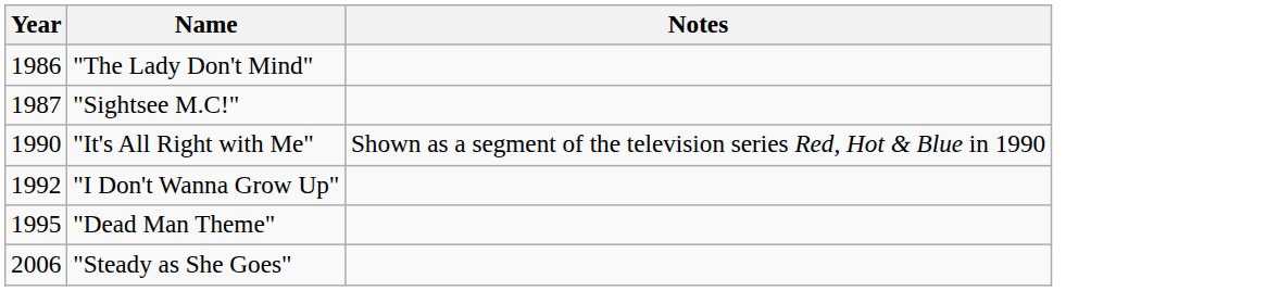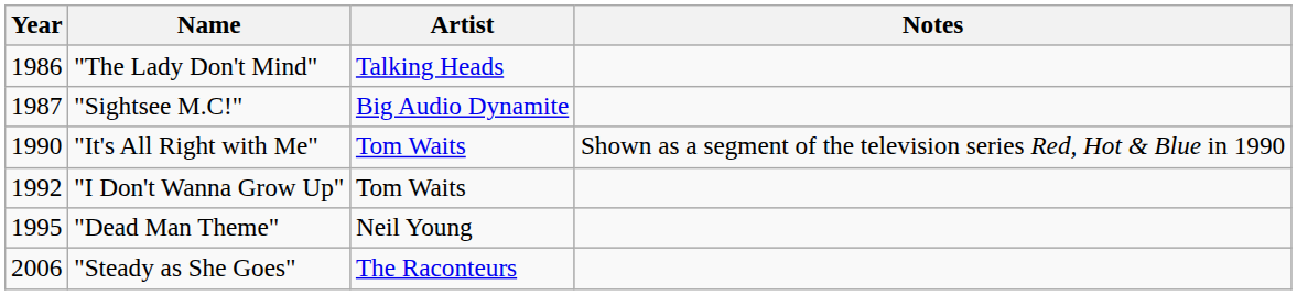+ column: Artist | Talking Heads | Big Audio Dynamite | Tom Waits | Tom Waits | Neil Young | The Raconteurs
